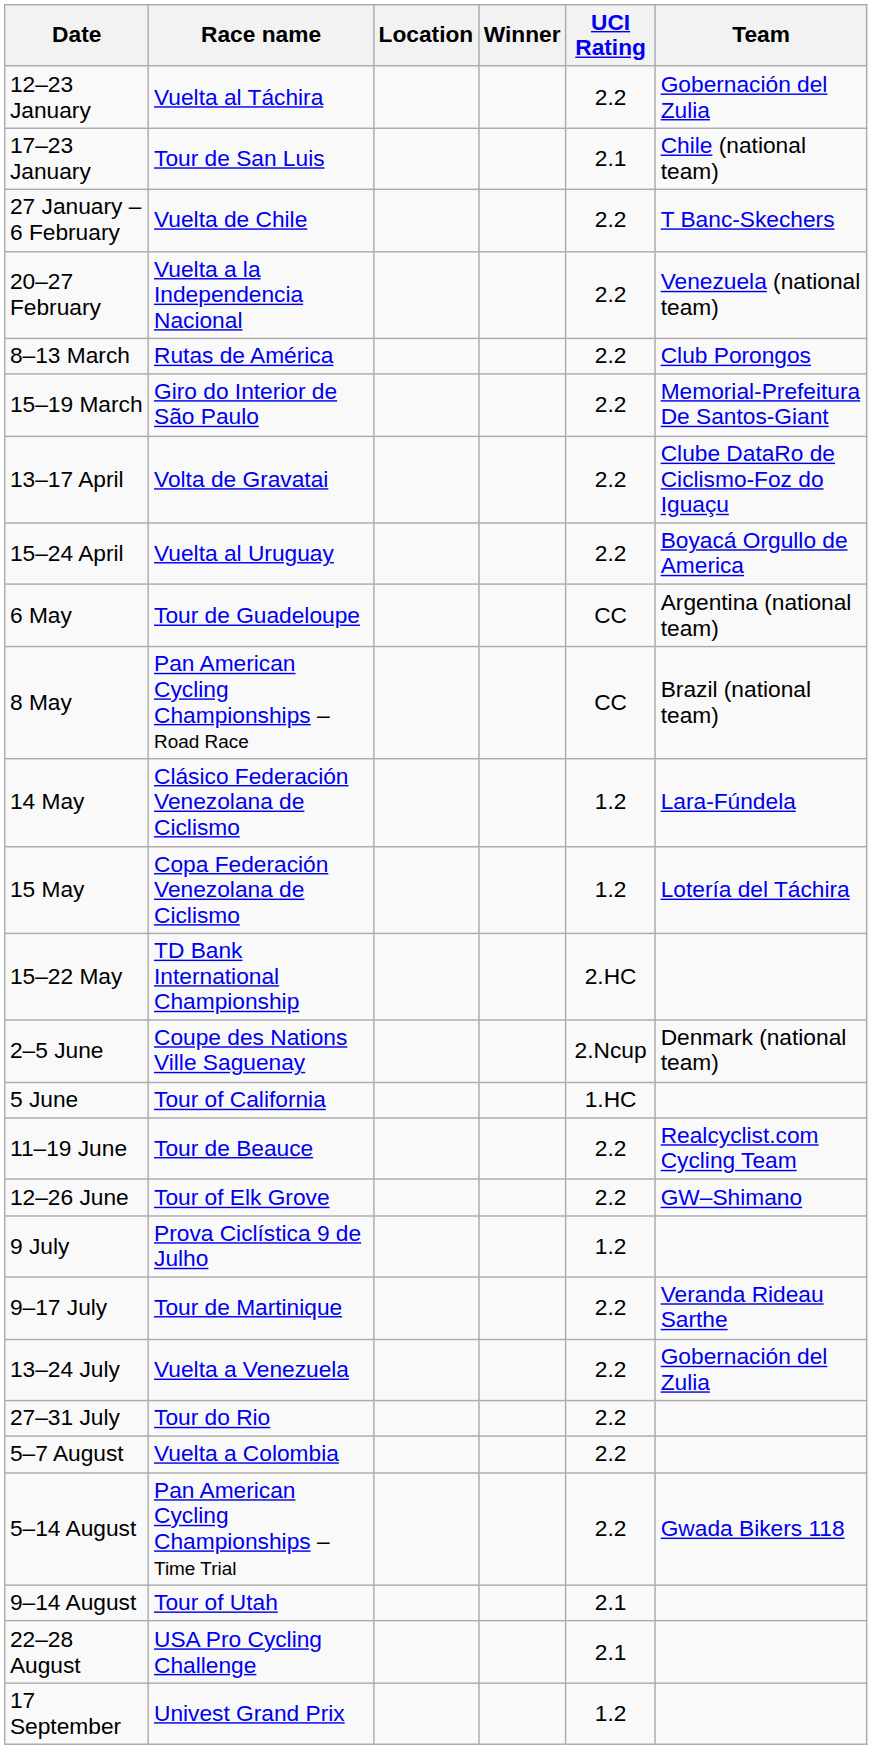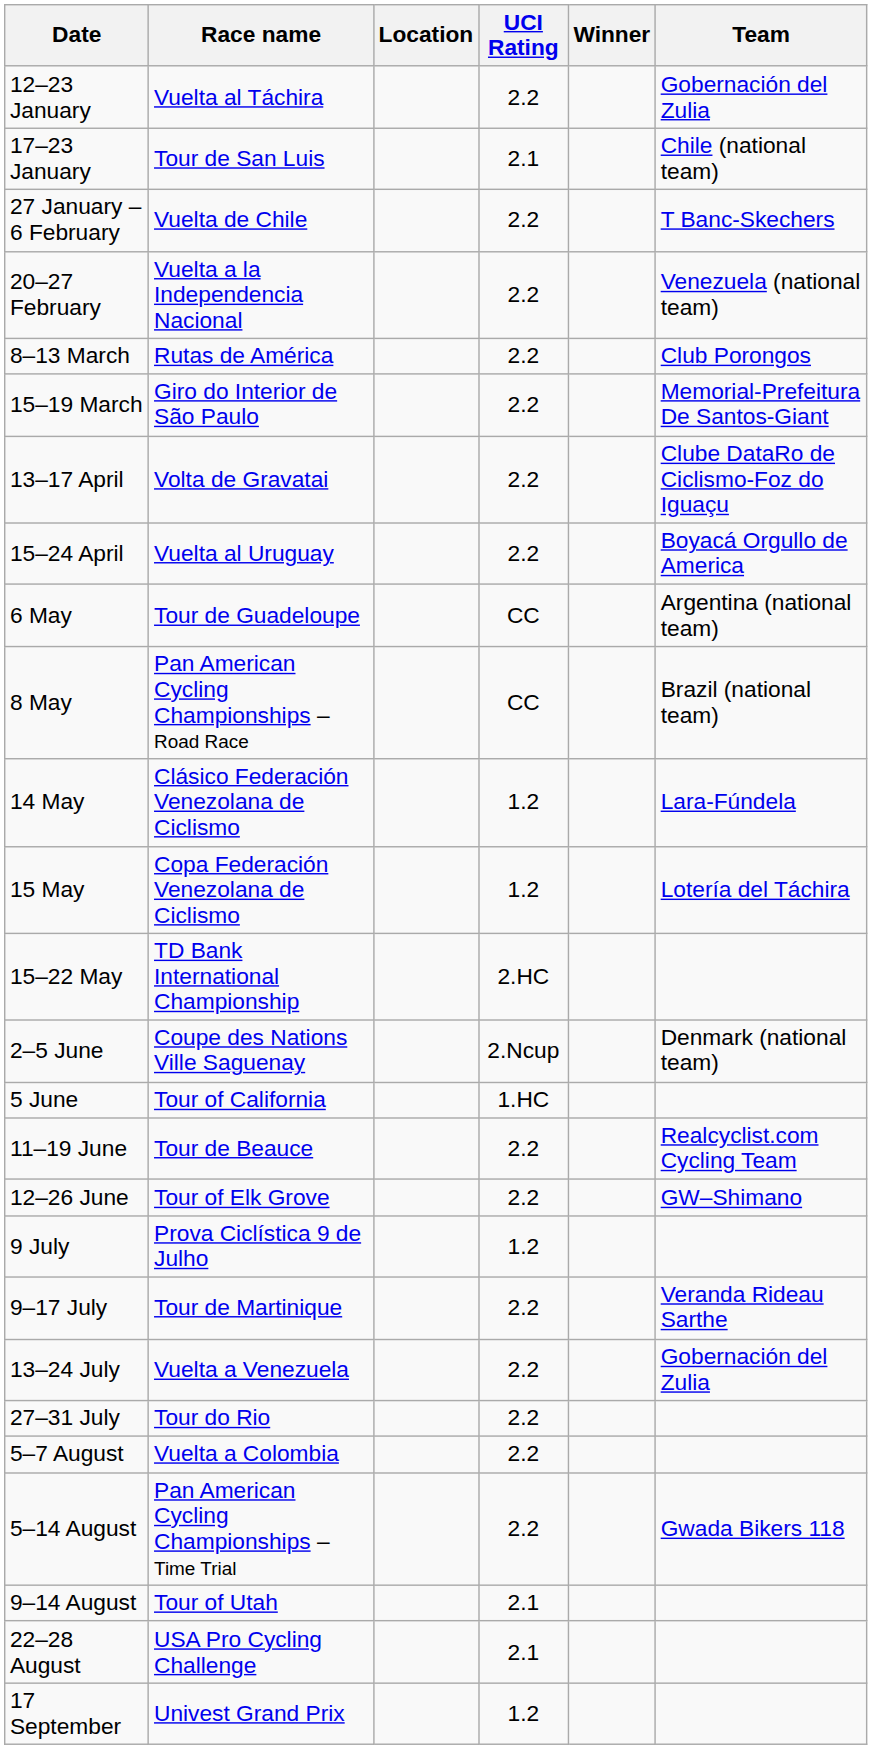columns swapped: UCI Rating <-> Winner
